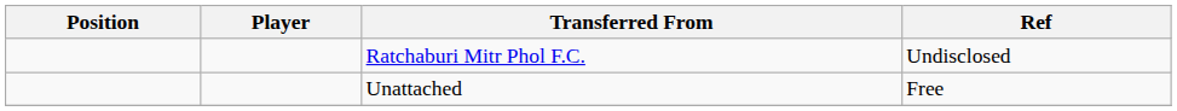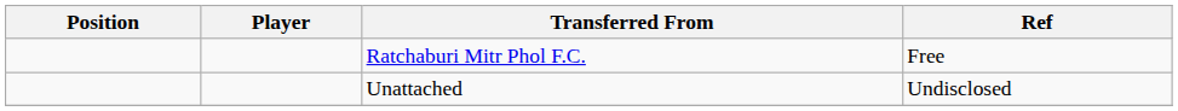Ratchaburi Mitr Phol F.C. | Ref: Undisclosed -> Free
Unattached | Ref: Free -> Undisclosed
